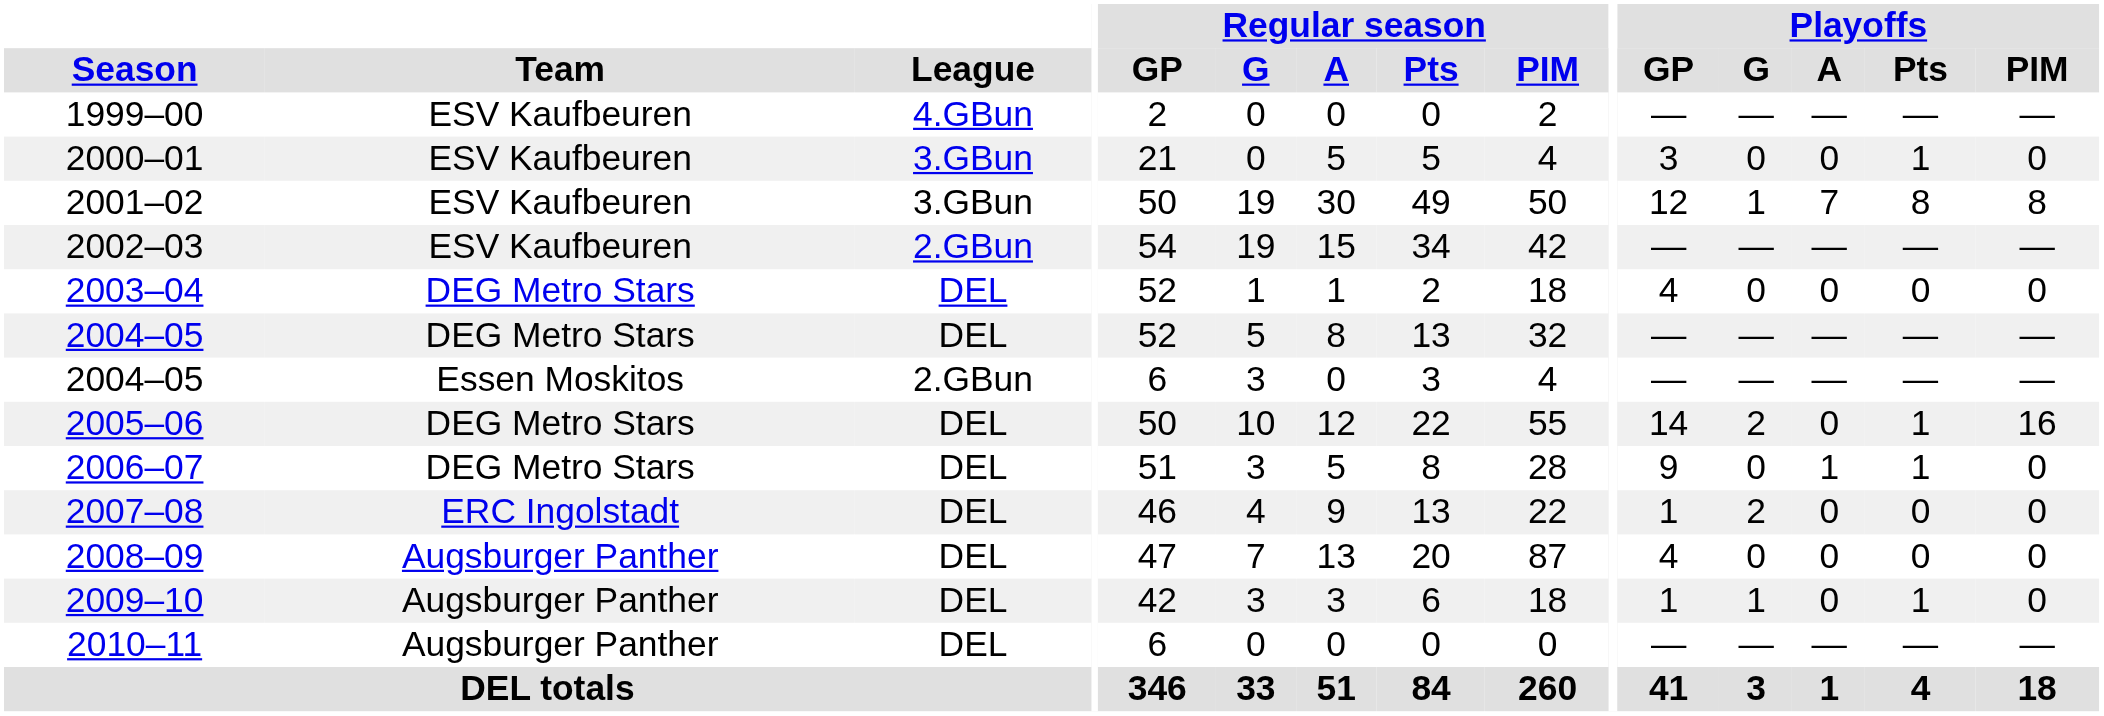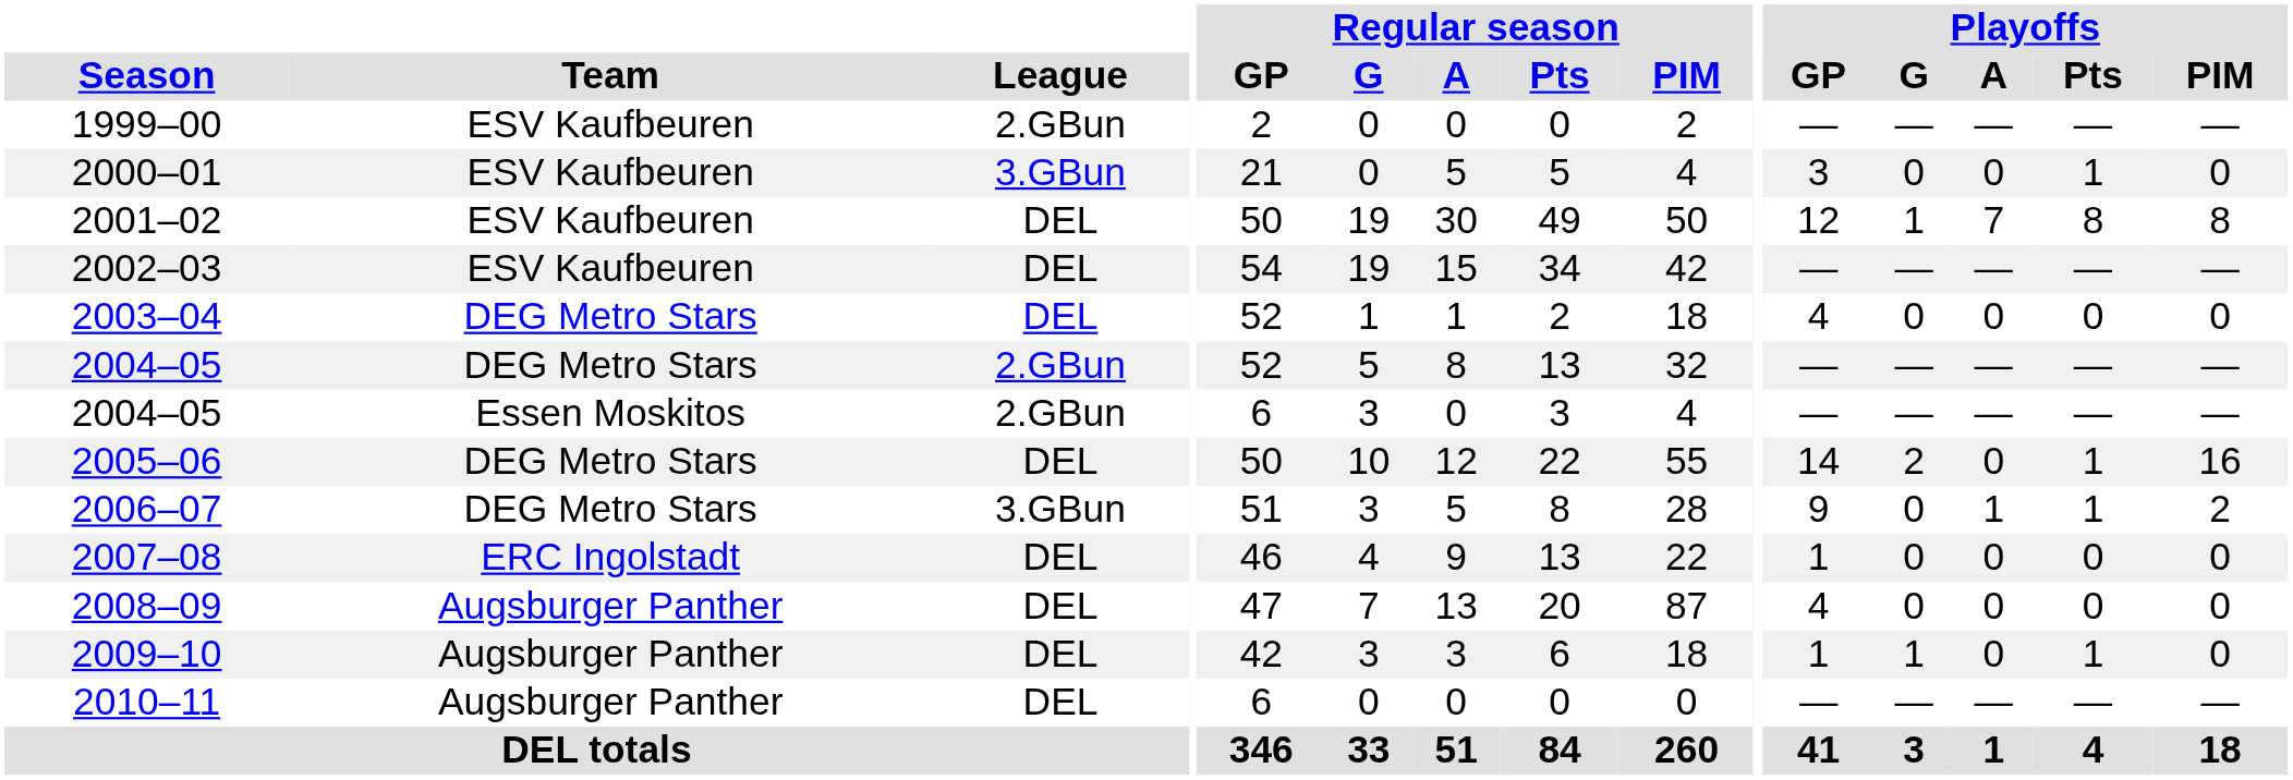1999–00 | League: 4.GBun -> 2.GBun
2001–02 | League: 3.GBun -> DEL
2002–03 | League: 2.GBun -> DEL
2004–05 / DEG Metro Stars | League: DEL -> 2.GBun
2006–07 | League: DEL -> 3.GBun
2006–07 | Playoffs / PIM: 0 -> 2
2007–08 | Playoffs / G: 2 -> 0
